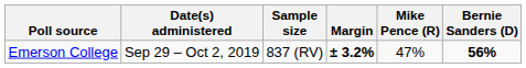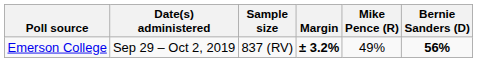Emerson College | Mike Pence (R): 47% -> 49%
